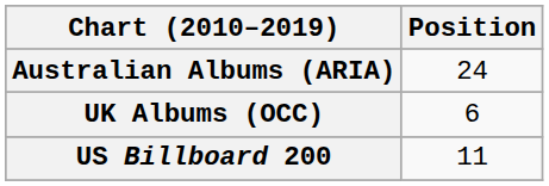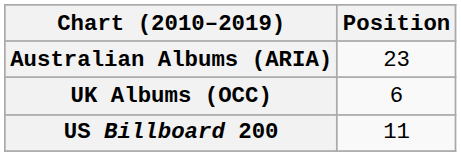Australian Albums (ARIA) | Position: 24 -> 23
